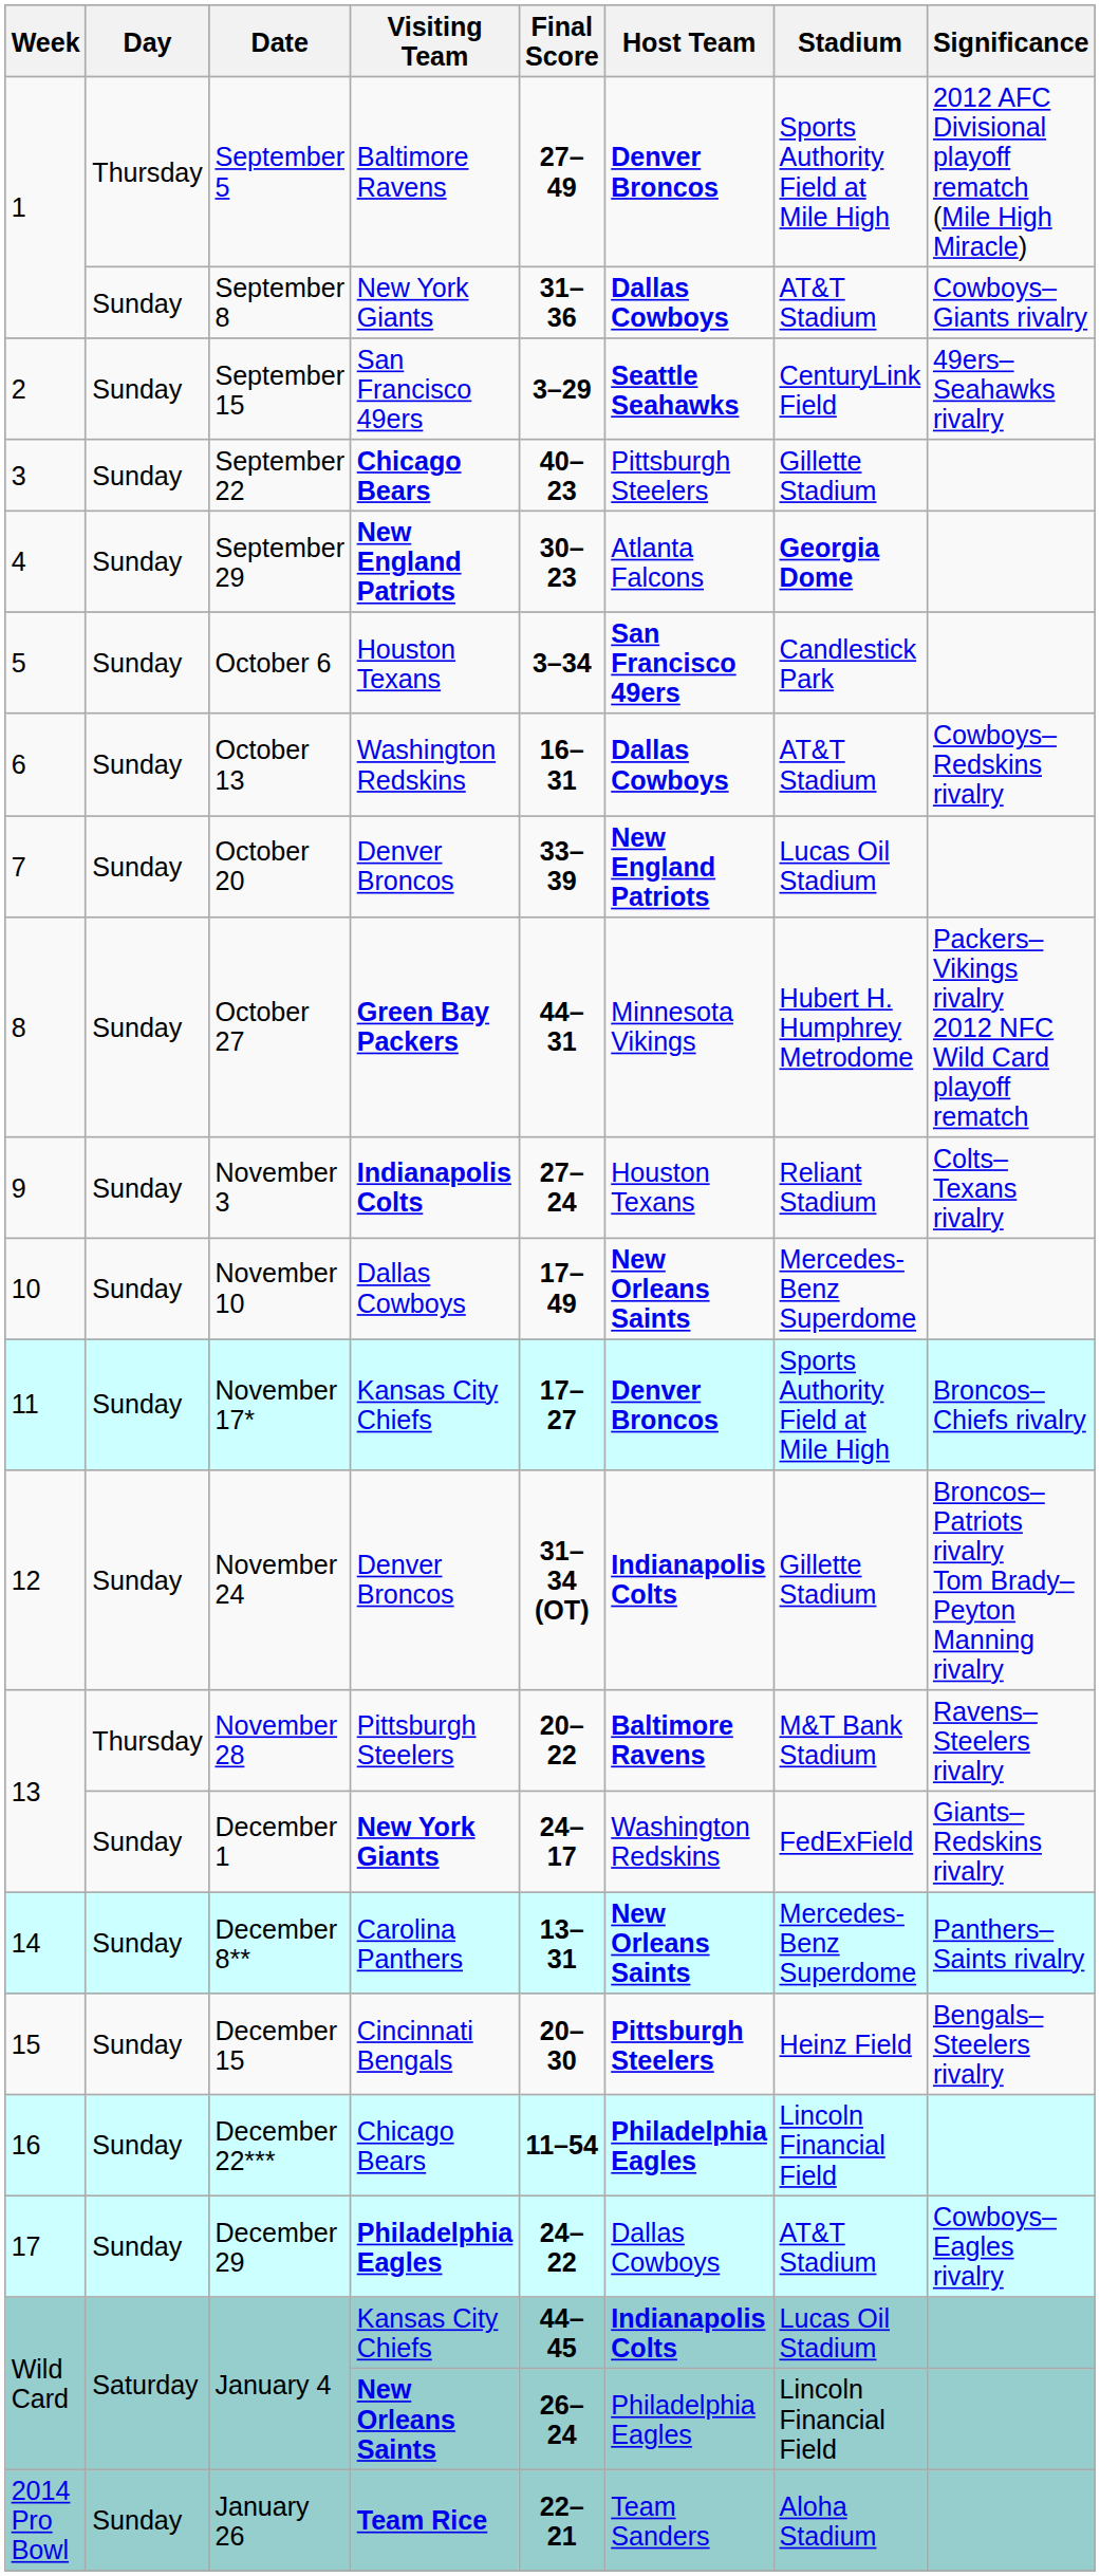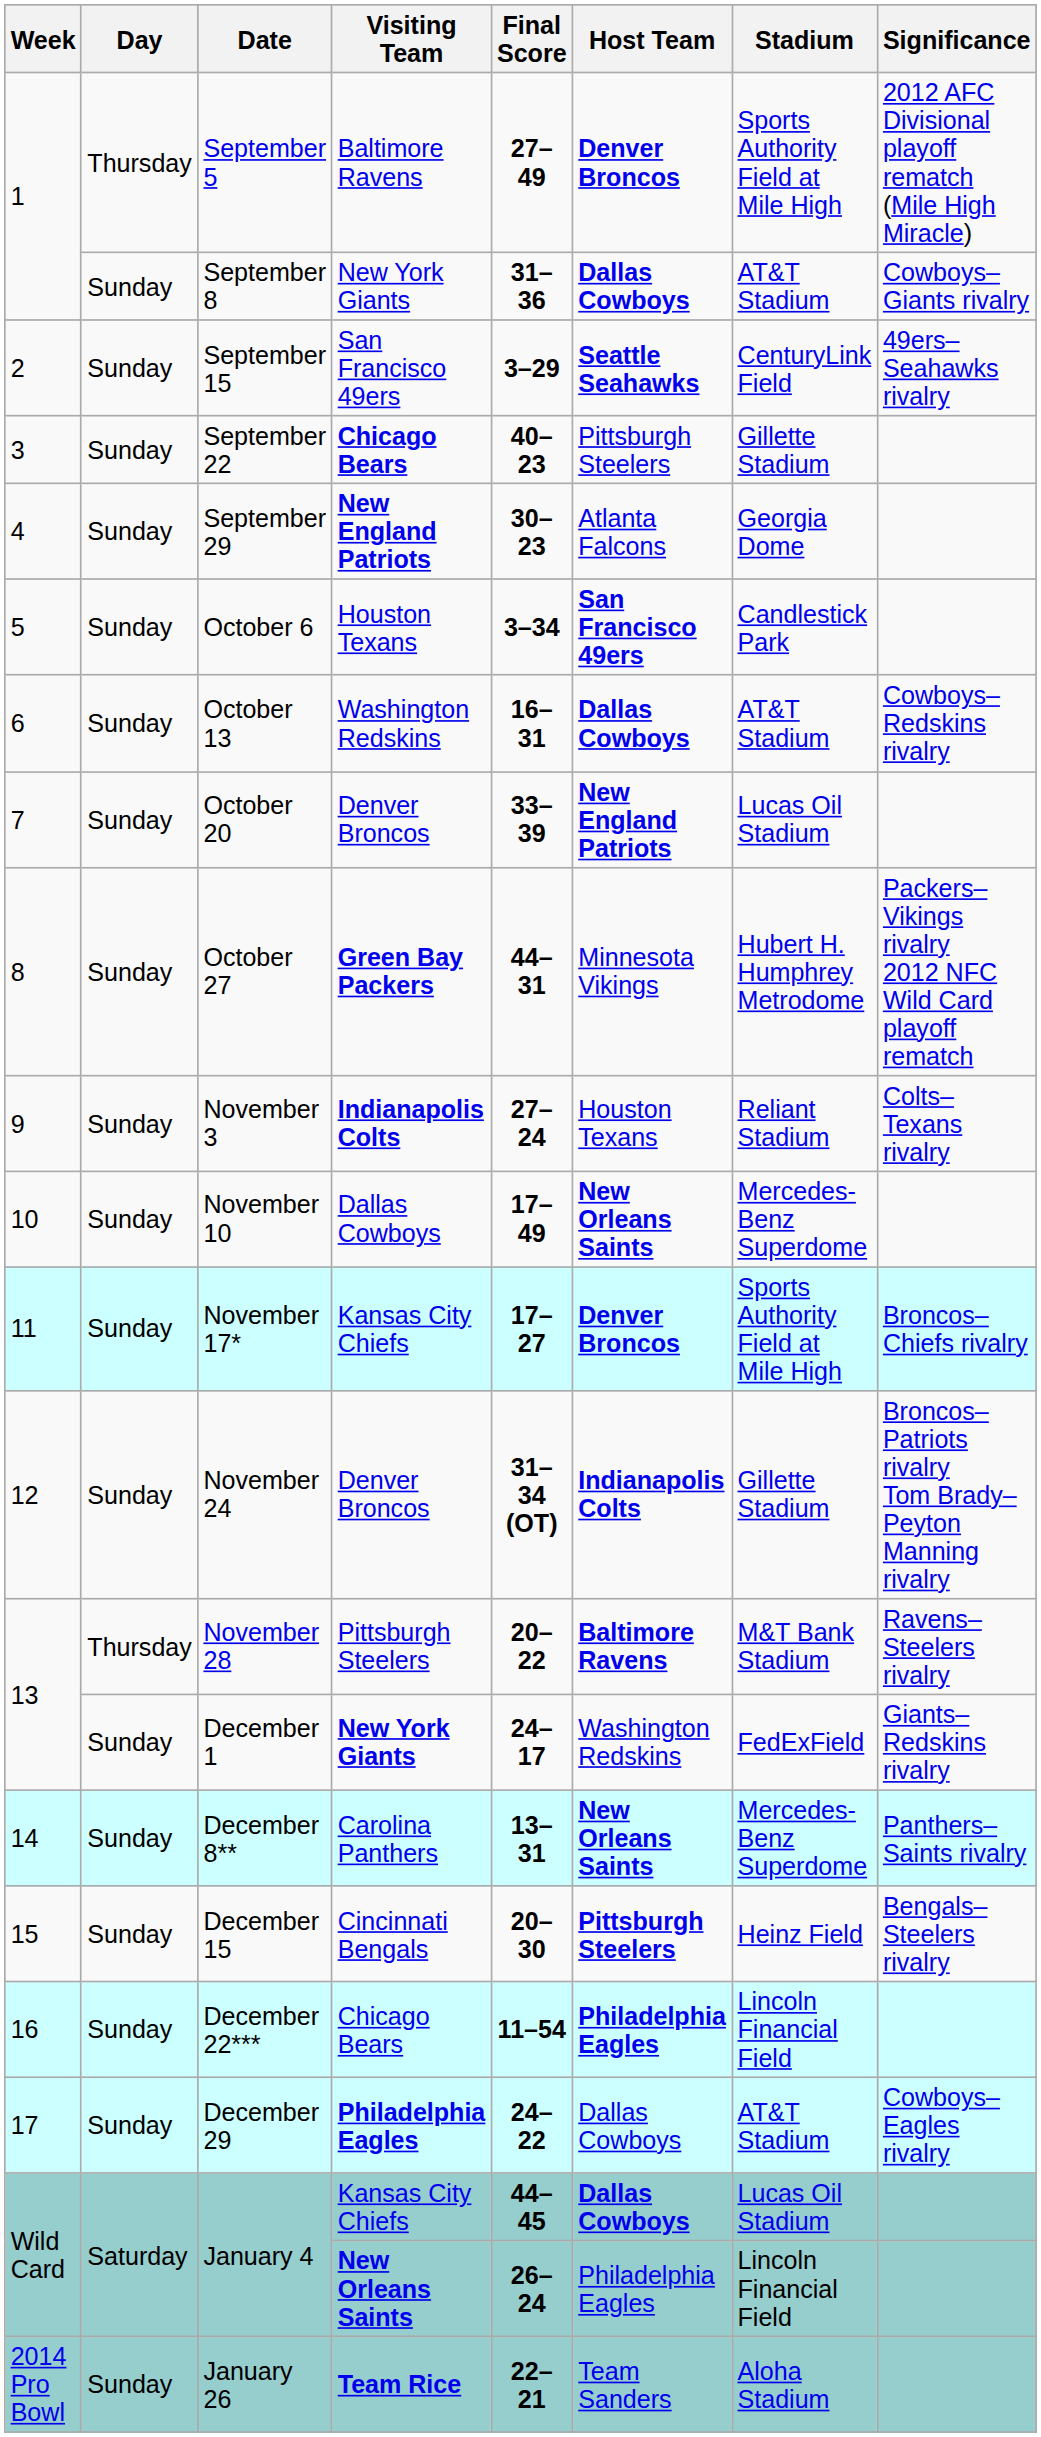September 29 | Stadium: bold -> normal
January 4 / Kansas City Chiefs | Host Team: Indianapolis Colts -> Dallas Cowboys
